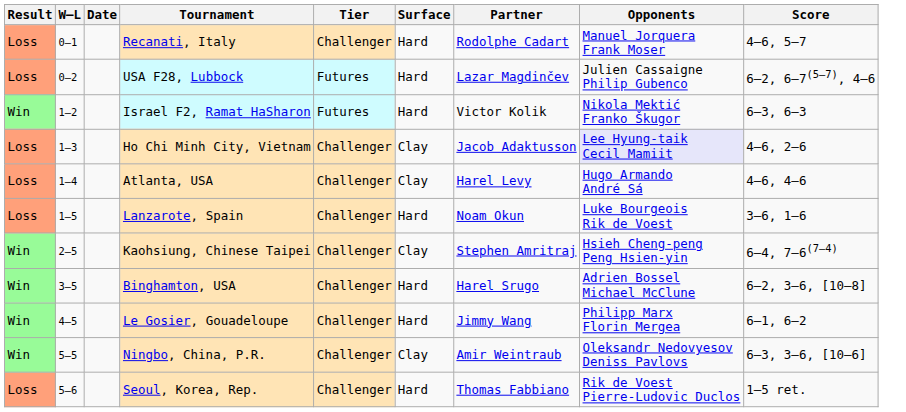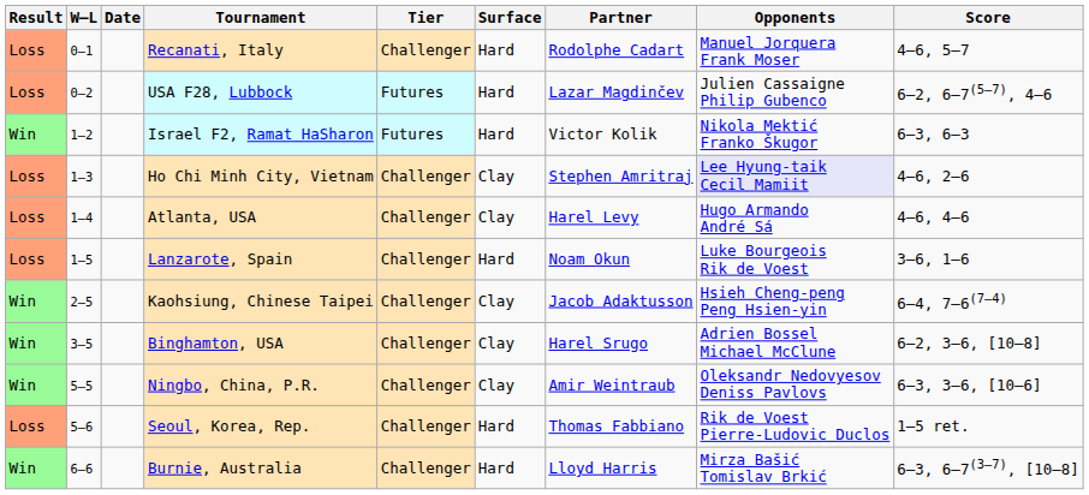Ho Chi Minh City, Vietnam | Partner: Jacob Adaktusson -> Stephen Amritraj
Kaohsiung, Chinese Taipei | Partner: Stephen Amritraj -> Jacob Adaktusson
Binghamton, USA | Surface: Hard -> Clay
- row: Win | 4–5 | Le Gosier, Gouadeloupe | Challenger | Hard | Jimmy Wang | Philipp Marx Florin Mergea | 6–1, 6–2
+ row: Win | 6–6 | Burnie, Australia | Challenger | Hard | Lloyd Harris | Mirza Bašić Tomislav Brkić | 6–3, 6–7(3–7), [10–8]
